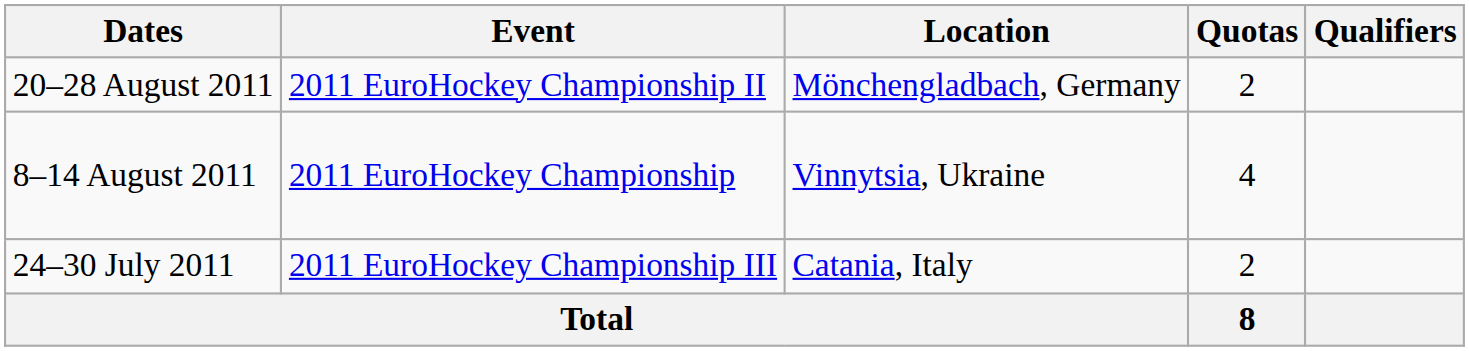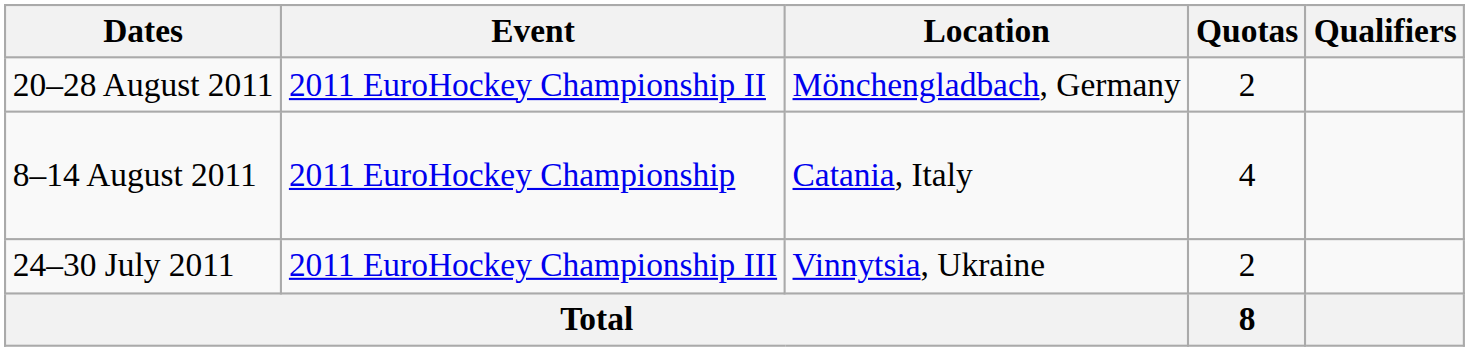8–14 August 2011 | Location: Vinnytsia, Ukraine -> Catania, Italy
24–30 July 2011 | Location: Catania, Italy -> Vinnytsia, Ukraine
